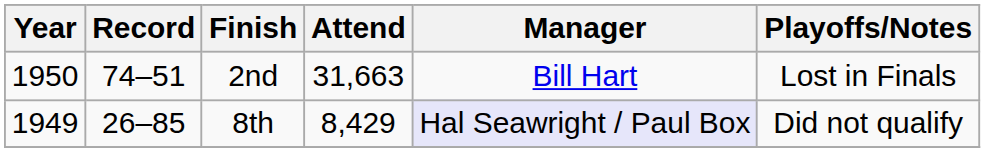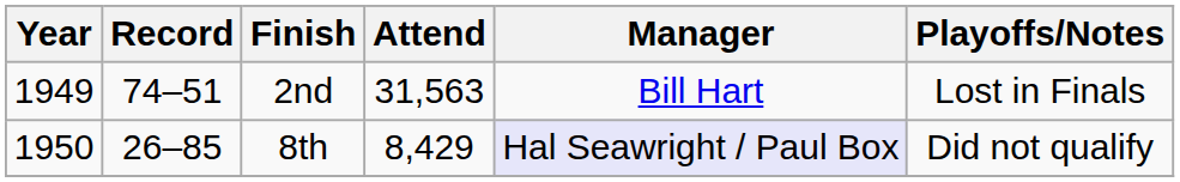2nd | Year: 1950 -> 1949
2nd | Attend: 31,663 -> 31,563
8th | Year: 1949 -> 1950
